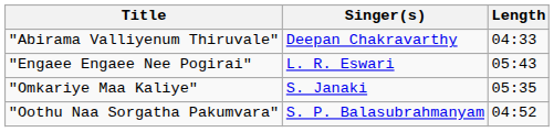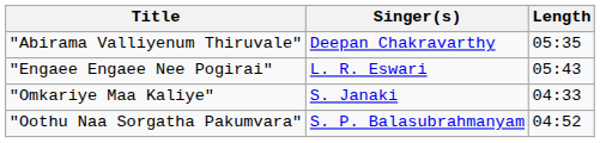"Abirama Valliyenum Thiruvale" | Length: 04:33 -> 05:35
"Omkariye Maa Kaliye" | Length: 05:35 -> 04:33
